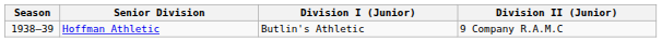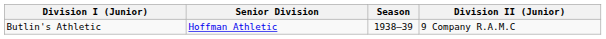columns swapped: Season <-> Division I (Junior)
